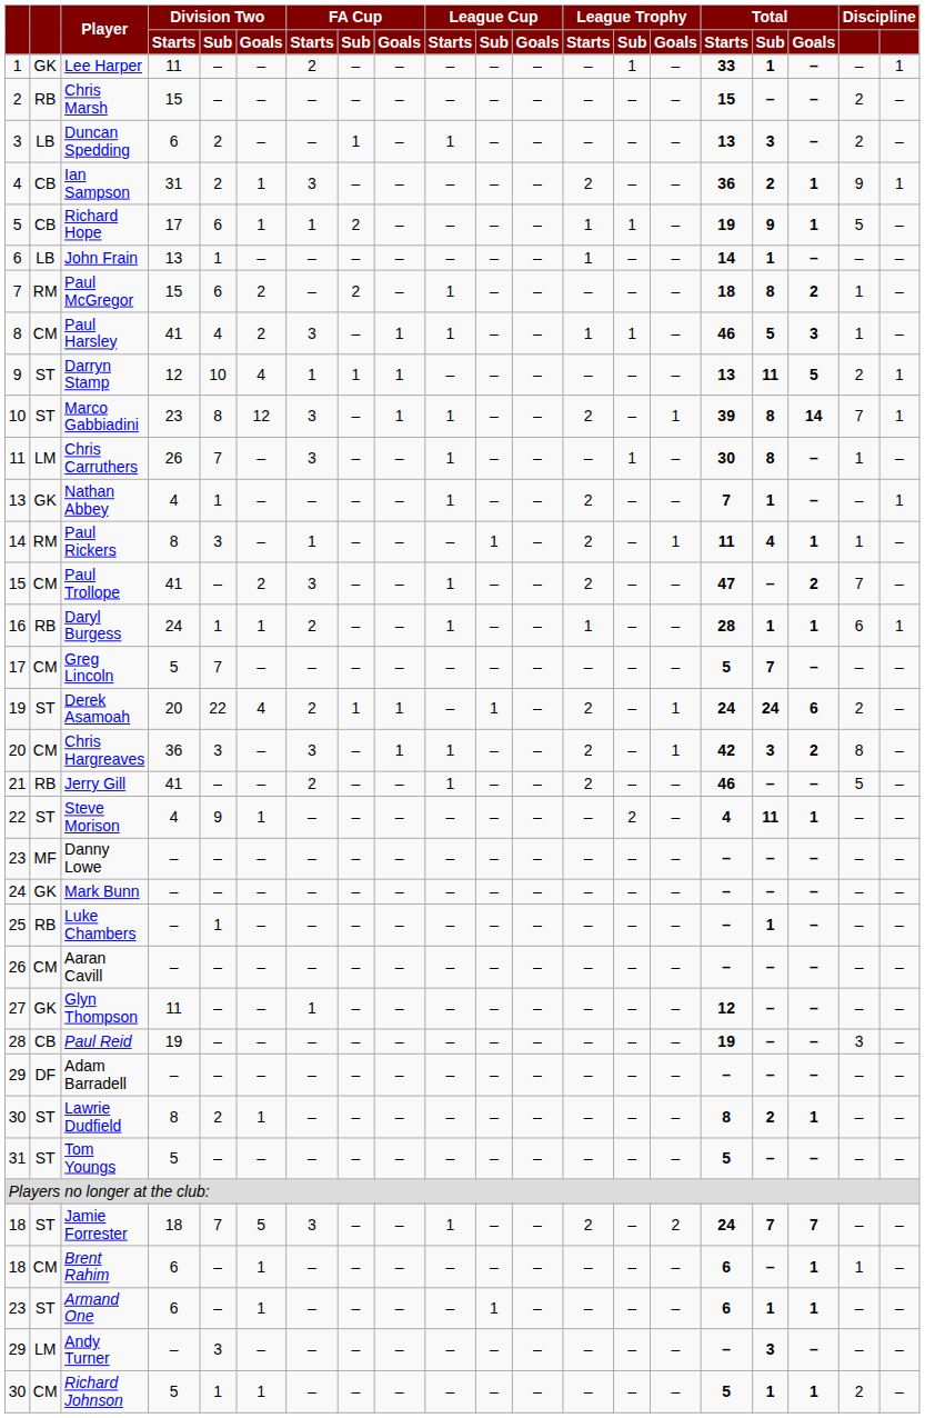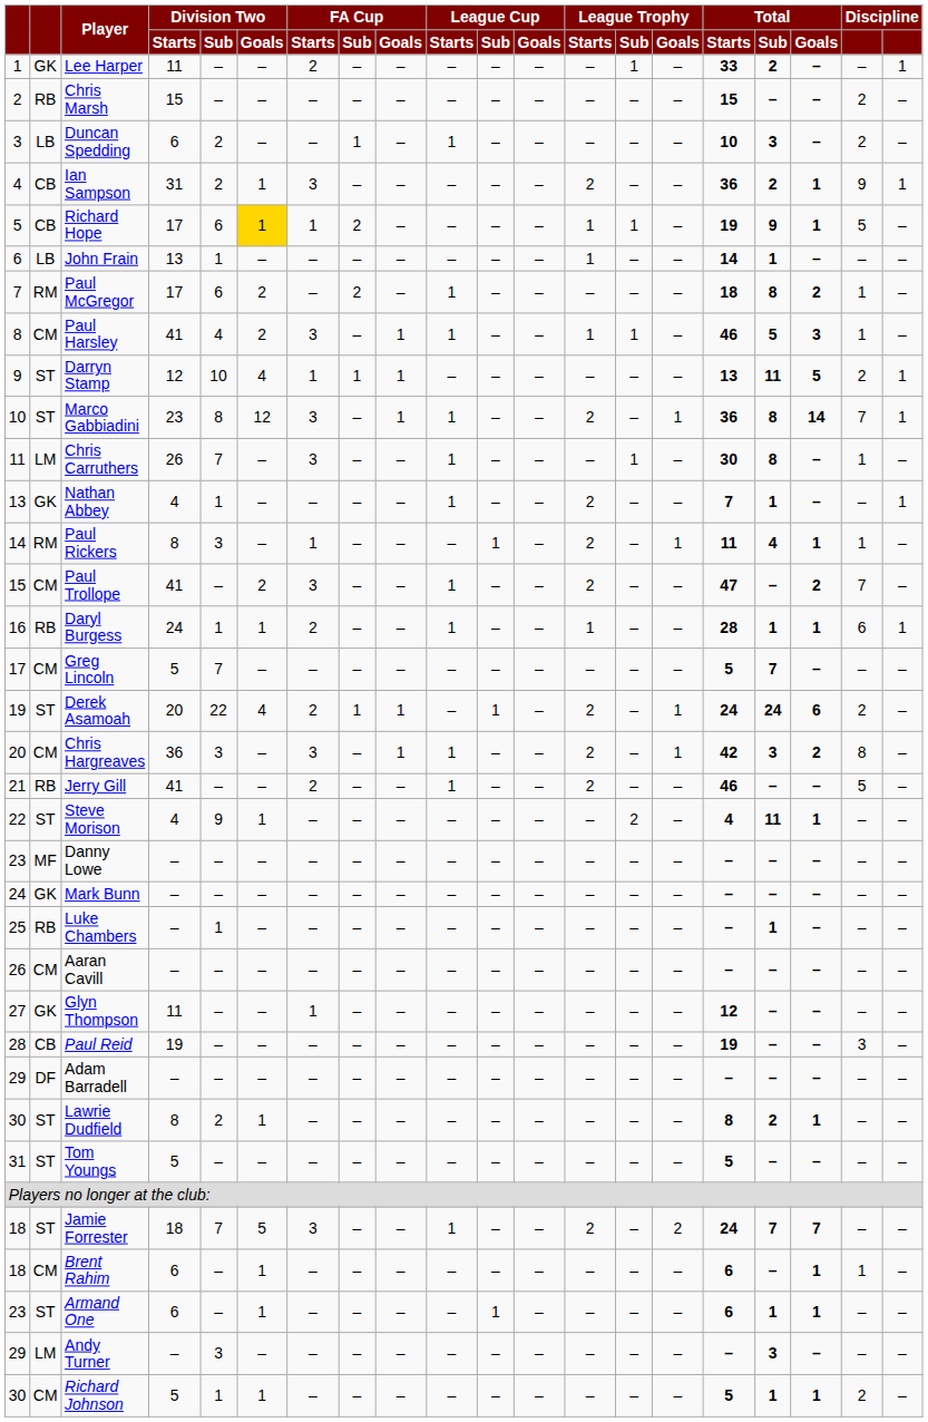Lee Harper | Total / Sub: 1 -> 2
Duncan Spedding | Total / Starts: 13 -> 10
Richard Hope | Division Two / Goals: no background -> gold background
Paul McGregor | Division Two / Starts: 15 -> 17
Marco Gabbiadini | Total / Starts: 39 -> 36
